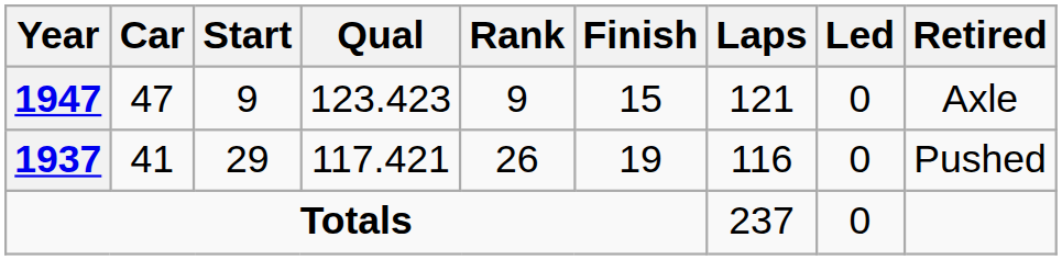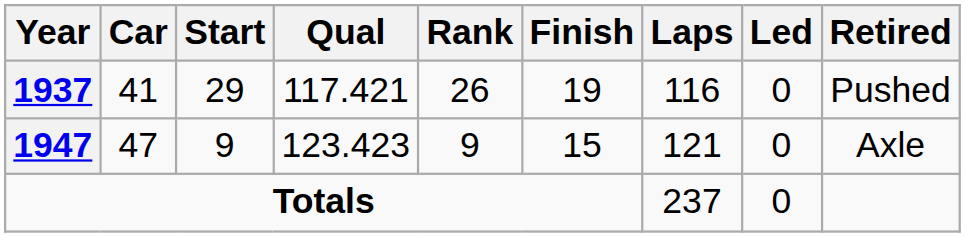rows swapped: 1937 <-> 1947
